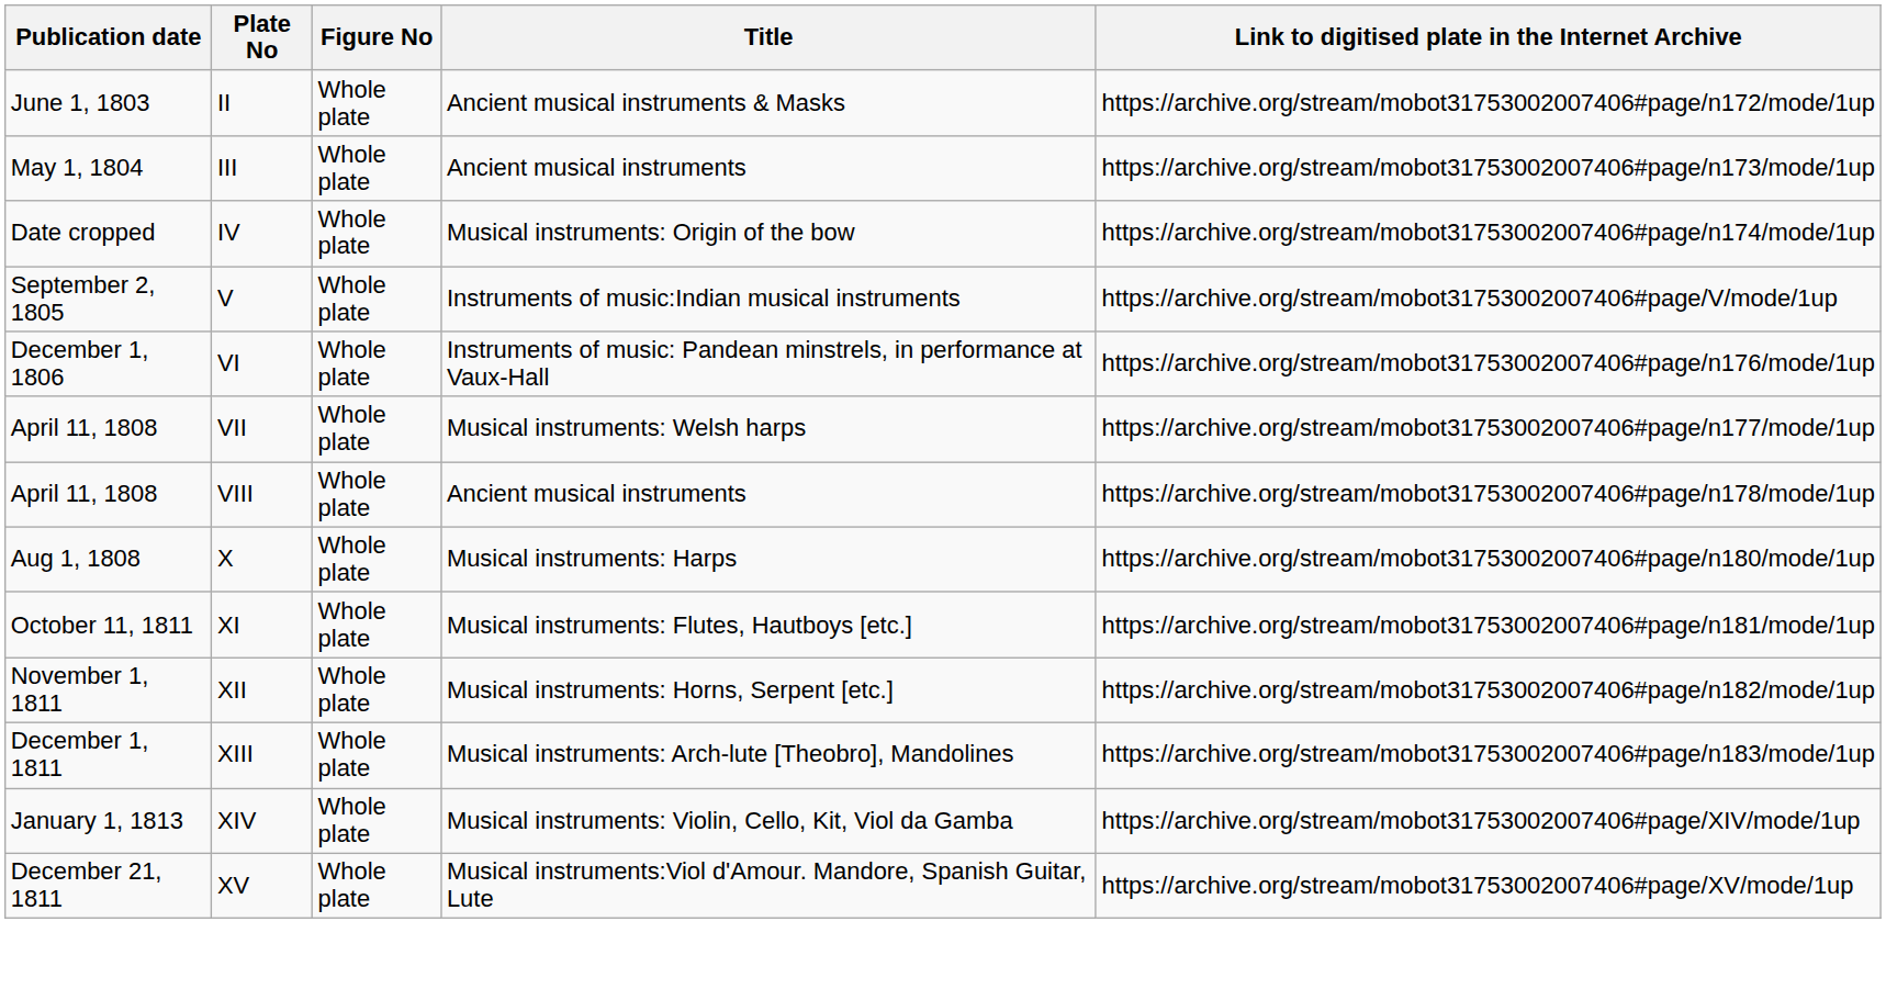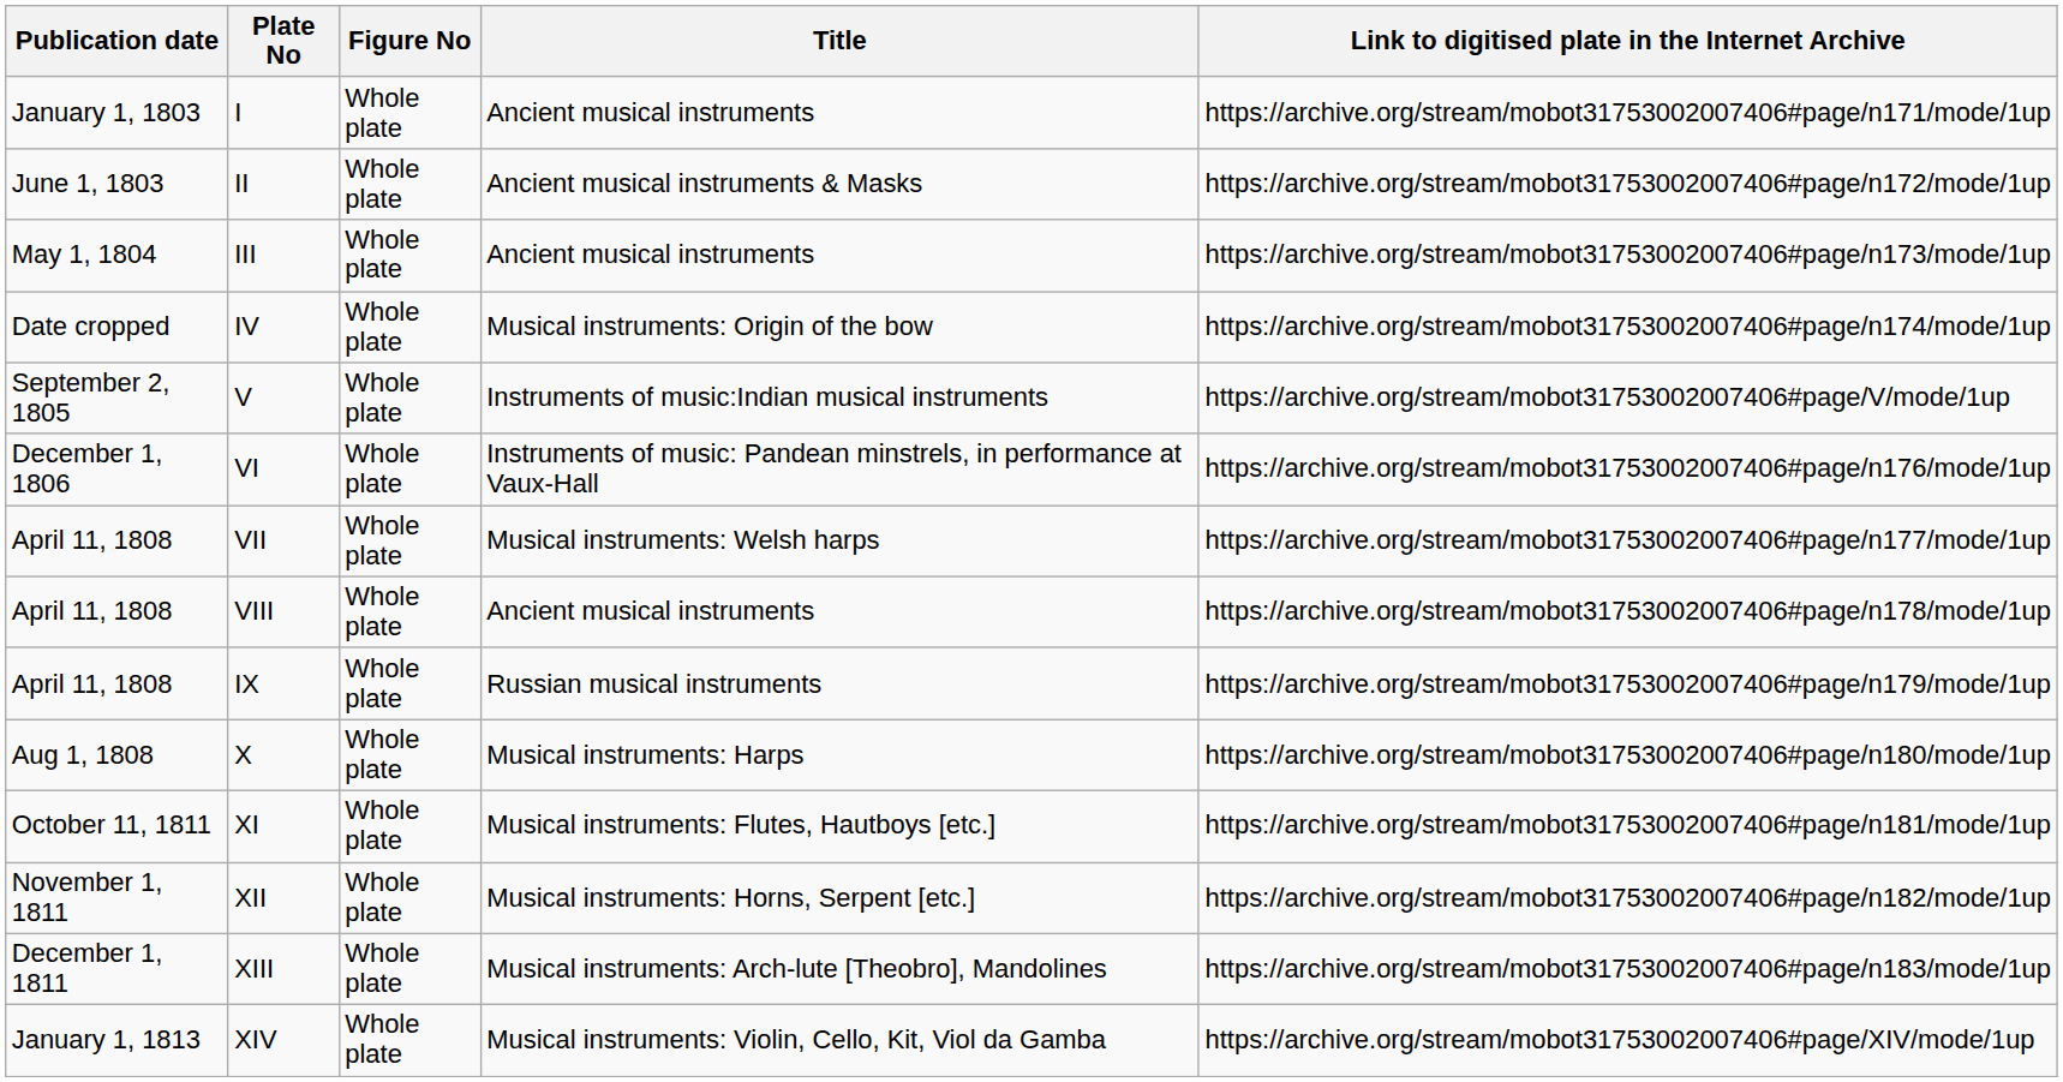+ row: January 1, 1803 | I | Whole plate | Ancient musical instruments | https://archive.org/stream/mobot31753002007406#page/n171/mode/1up
+ row: April 11, 1808 | IX | Whole plate | Russian musical instruments | https://archive.org/stream/mobot31753002007406#page/n179/mode/1up
- row: December 21, 1811 | XV | Whole plate | Musical instruments:Viol d'Amour. Mandore, Spanish Guitar, Lute | https://archive.org/stream/mobot31753002007406#page/XV/mode/1up
